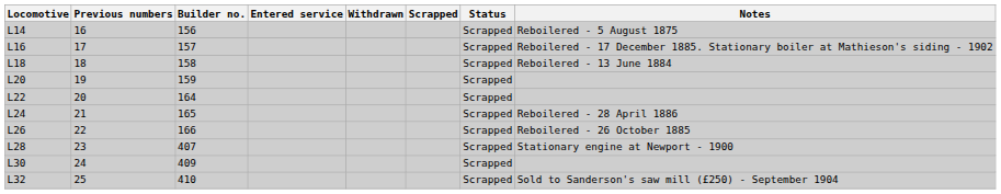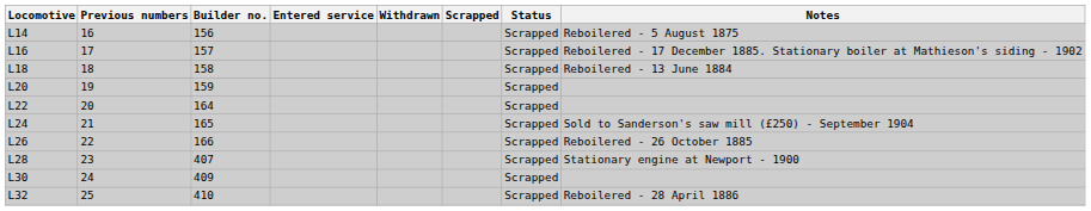L24 | Notes: Reboilered - 28 April 1886 -> Sold to Sanderson's saw mill (£250) - September 1904
L32 | Notes: Sold to Sanderson's saw mill (£250) - September 1904 -> Reboilered - 28 April 1886
